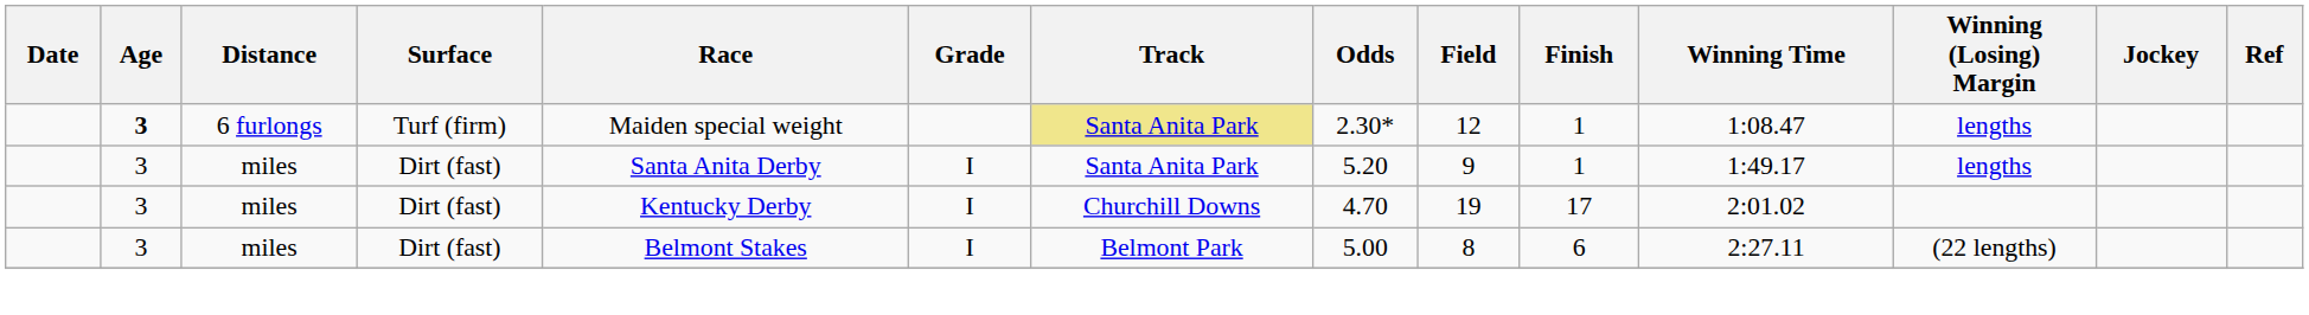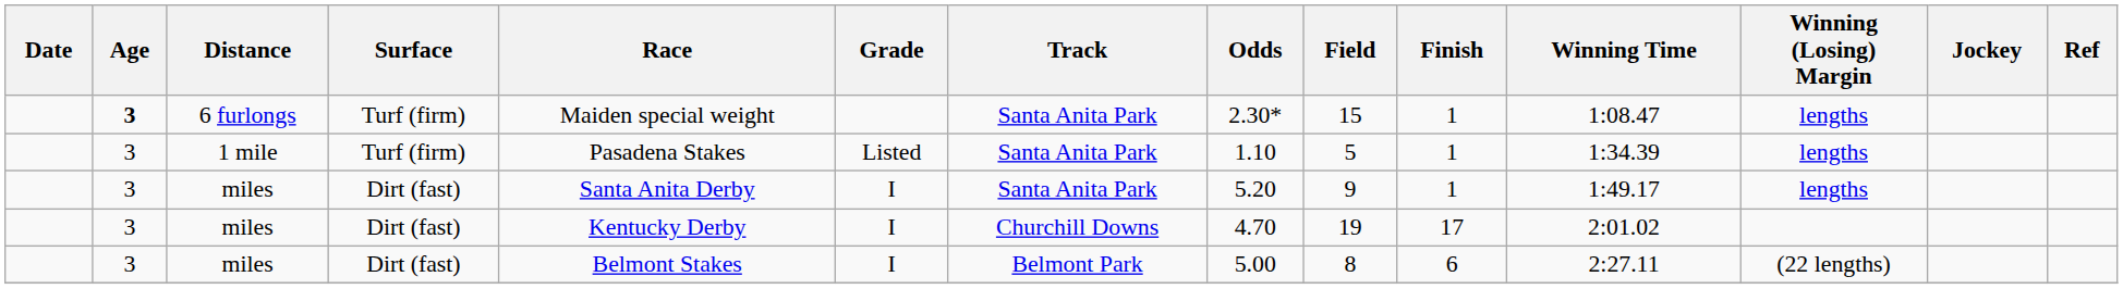6 furlongs | Track: khaki background -> no background
6 furlongs | Field: 12 -> 15
+ row: 3 | 1 mile | Turf (firm) | Pasadena Stakes | Listed | Santa Anita Park | 1.10 | 5 | 1 | 1:34.39 | lengths
